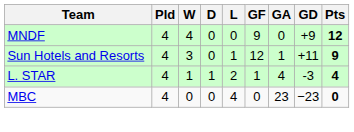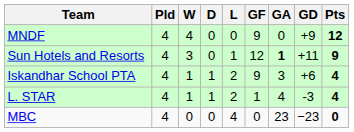Sun Hotels and Resorts | GA: normal -> bold
+ row: Iskandhar School PTA | 4 | 1 | 1 | 2 | 9 | 3 | +6 | 4
